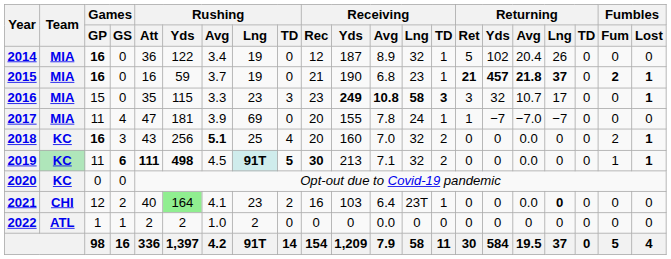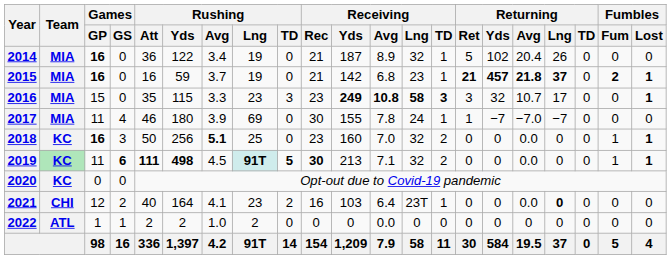2014 | Receiving / Rec: 12 -> 21
2015 | Receiving / Yds: 190 -> 142
2017 | Rushing / Att: 47 -> 46
2017 | Rushing / Yds: 181 -> 180
2017 | Receiving / Rec: 20 -> 30
2018 | Rushing / Att: 43 -> 50
2018 | Rushing / TD: 4 -> 0
2018 | Receiving / Rec: 20 -> 23
2018 | Fumbles / Fum: 2 -> 1
2021 | Rushing / Yds: lightgreen background -> no background
